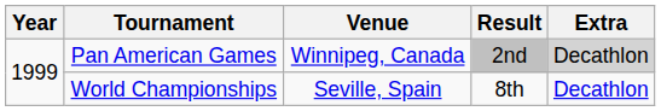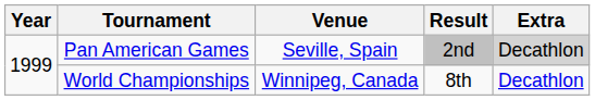Pan American Games | Venue: Winnipeg, Canada -> Seville, Spain
World Championships | Venue: Seville, Spain -> Winnipeg, Canada
